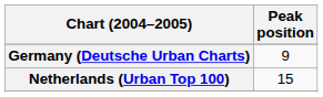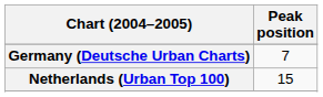Germany (Deutsche Urban Charts) | Peak position: 9 -> 7
